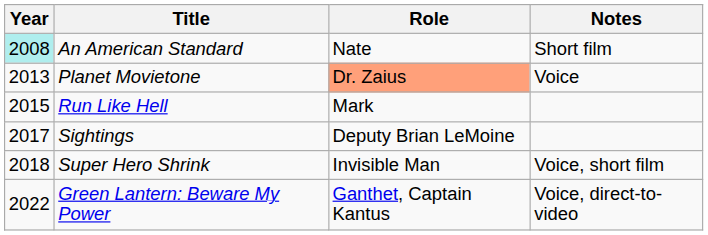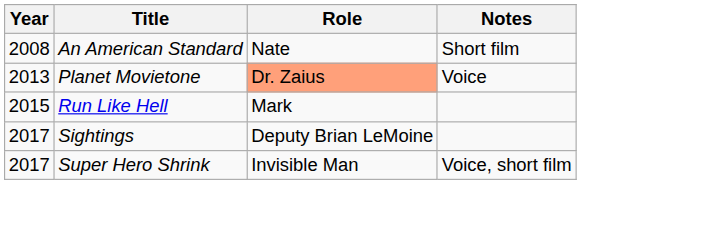An American Standard | Year: paleturquoise background -> no background
Super Hero Shrink | Year: 2018 -> 2017
- row: 2022 | Green Lantern: Beware My Power | Ganthet, Captain Kantus | Voice, direct-to-video
